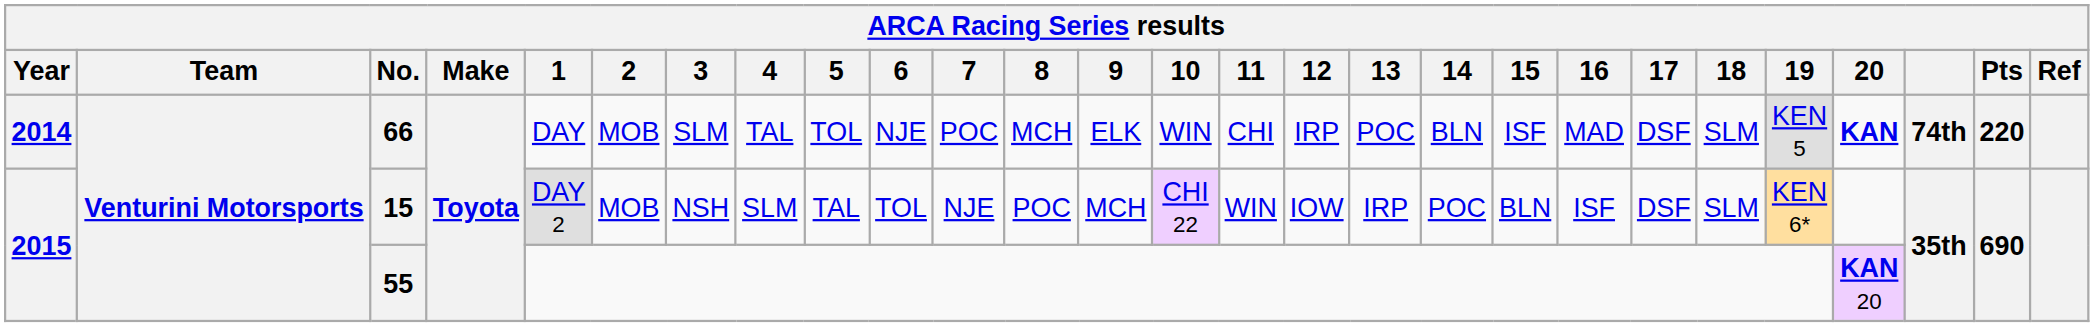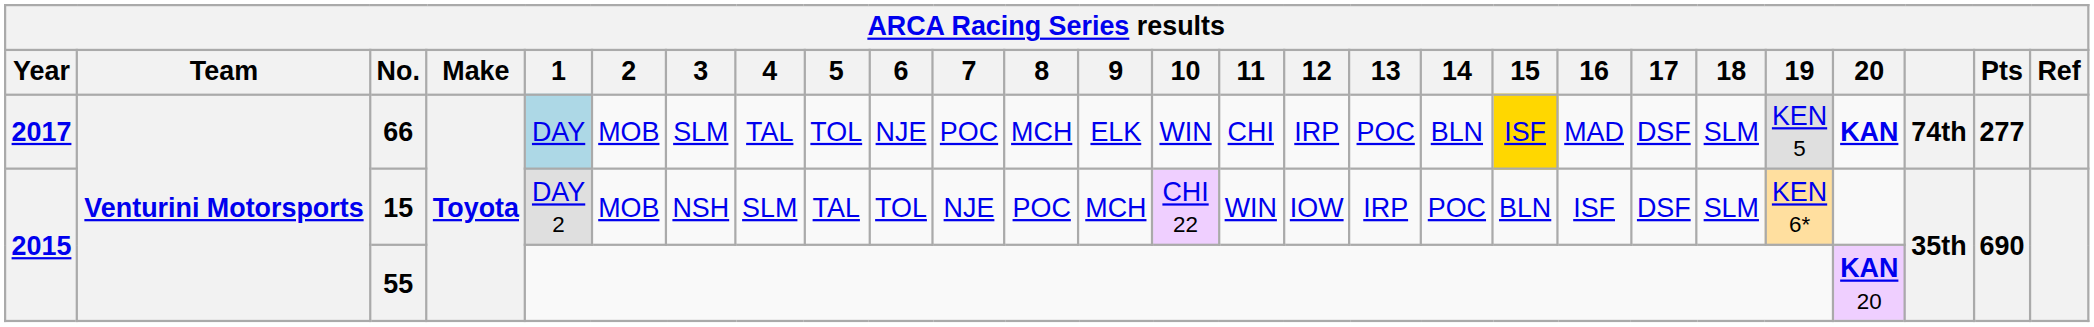66 | Year: 2014 -> 2017
66 | 1: no background -> lightblue background
66 | 15: no background -> gold background
66 | Pts: 220 -> 277
